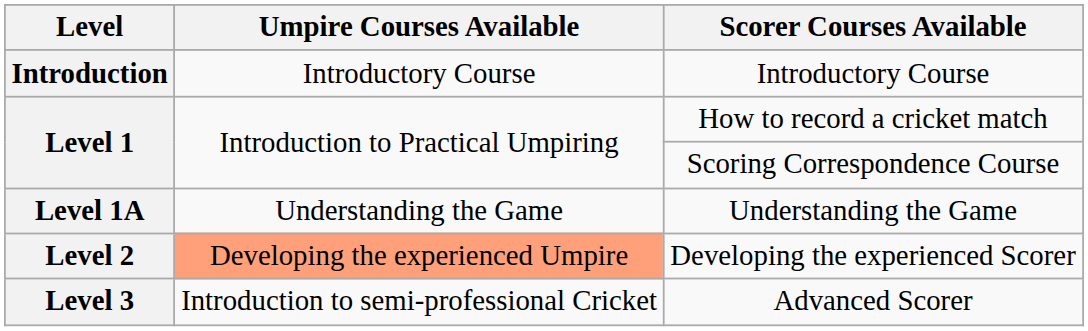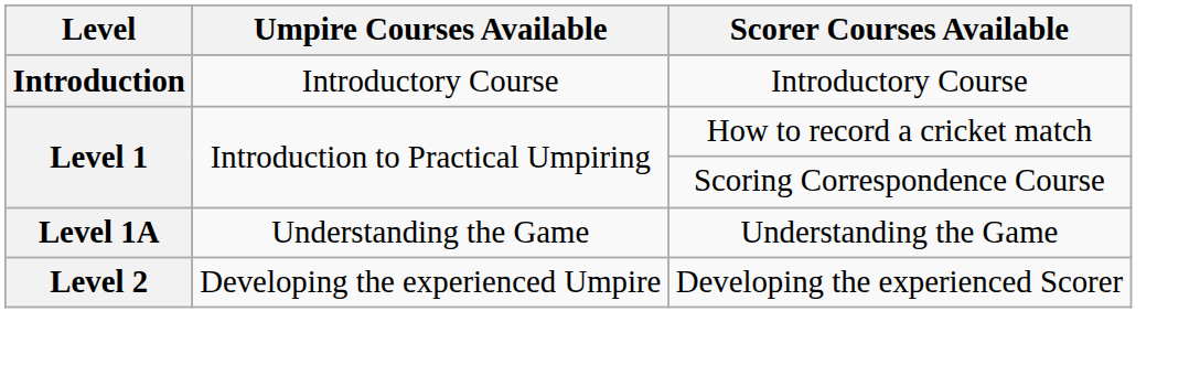Developing the experienced Scorer | Umpire Courses Available: lightsalmon background -> no background
- row: Level 3 | Introduction to semi-professional Cricket | Advanced Scorer
